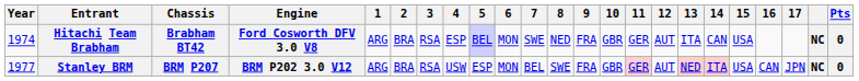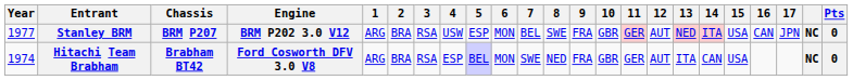rows swapped: Hitachi Team Brabham <-> Stanley BRM
